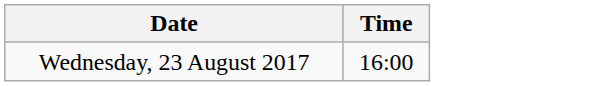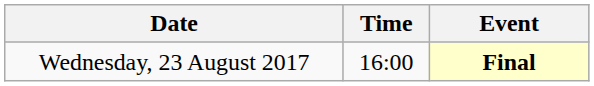+ column: Event | Final
